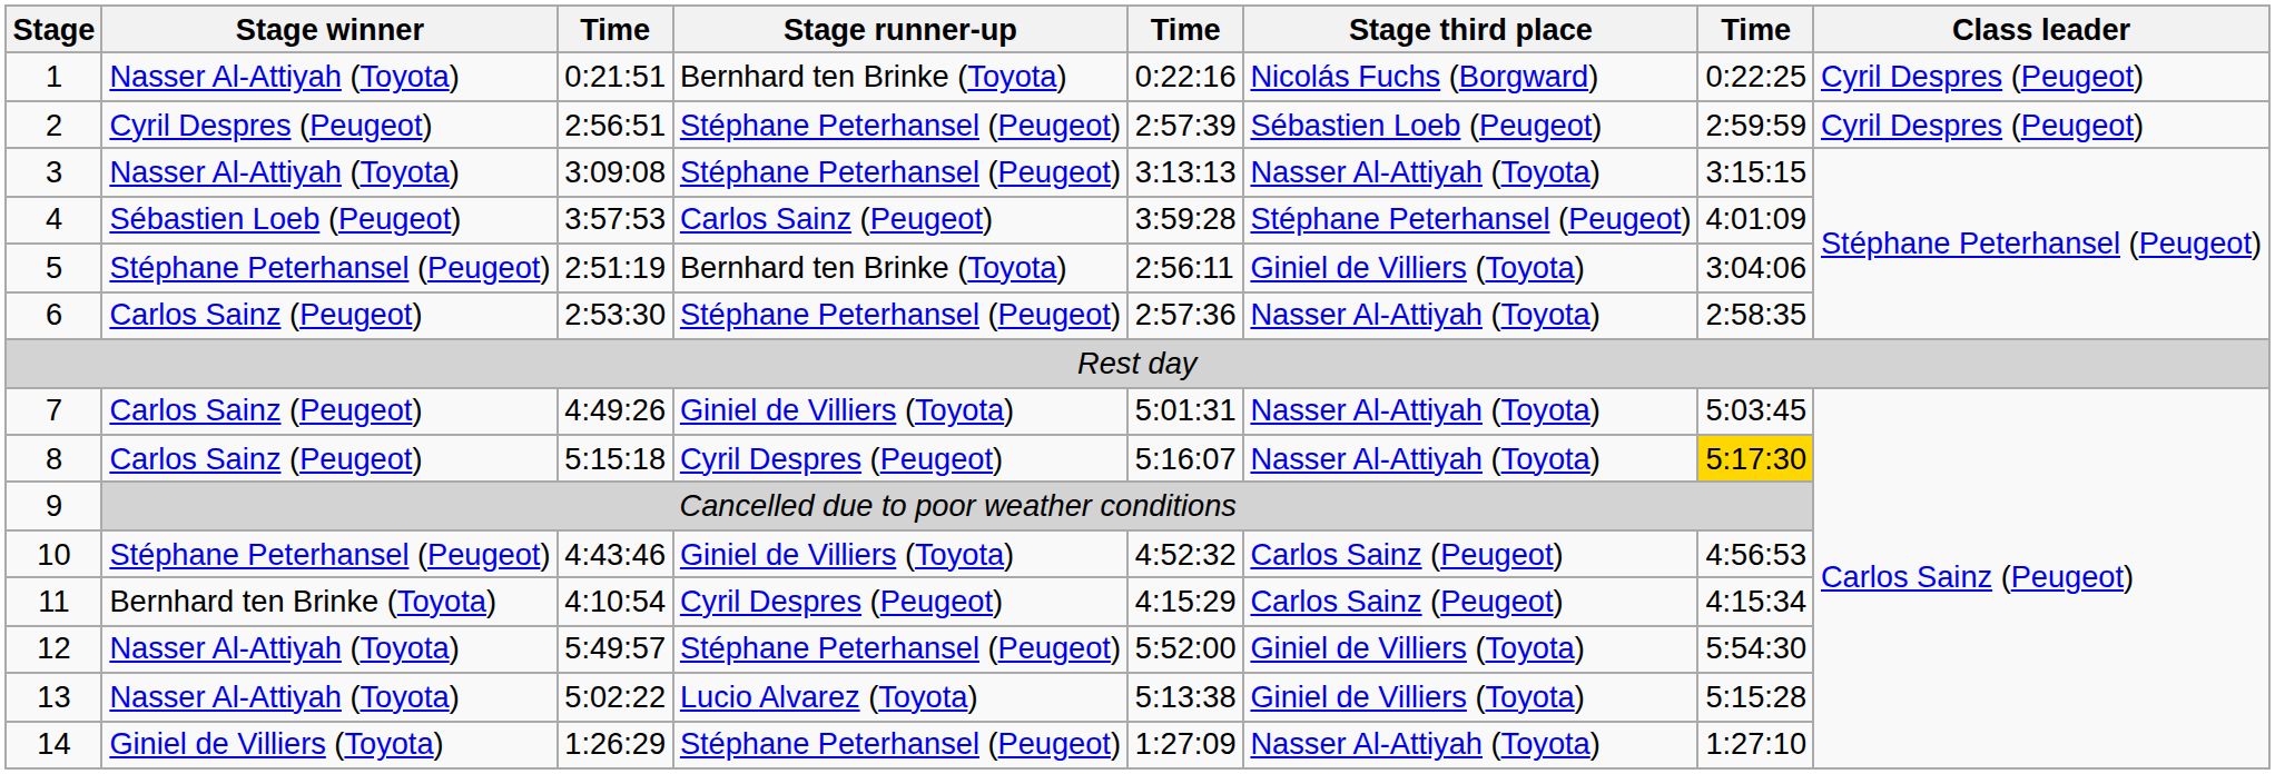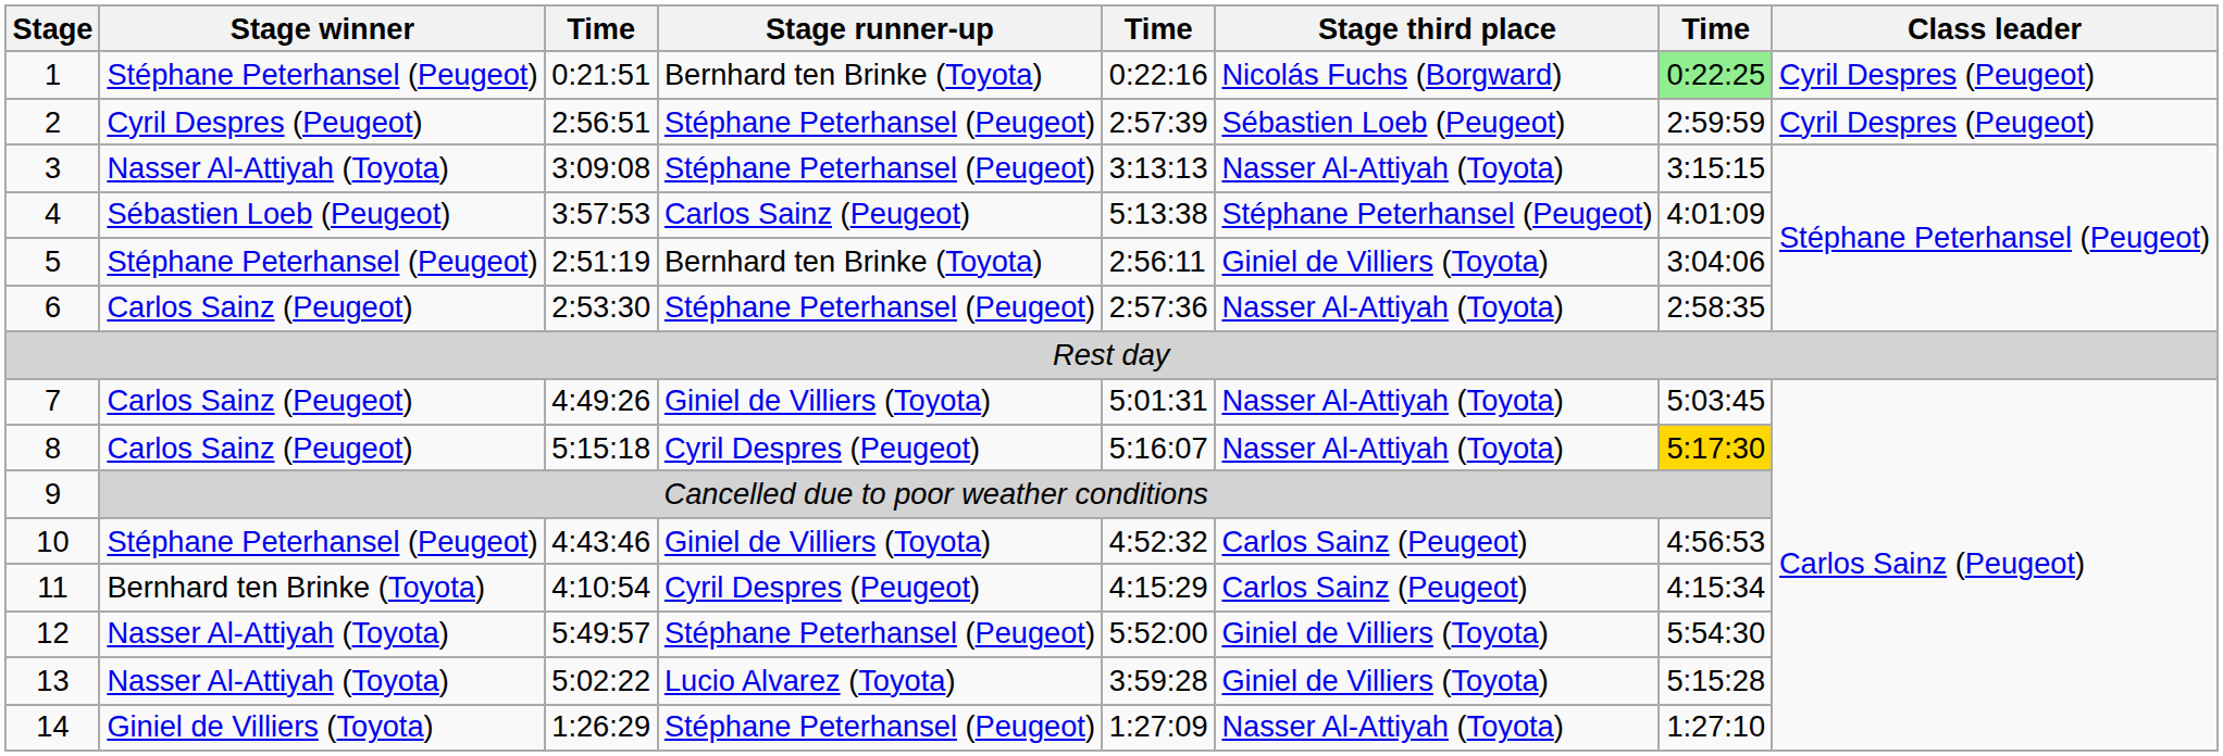1 | Stage winner: Nasser Al-Attiyah (Toyota) -> Stéphane Peterhansel (Peugeot)
1 | column 7: no background -> lightgreen background
4 | column 5: 3:59:28 -> 5:13:38
13 | column 5: 5:13:38 -> 3:59:28
